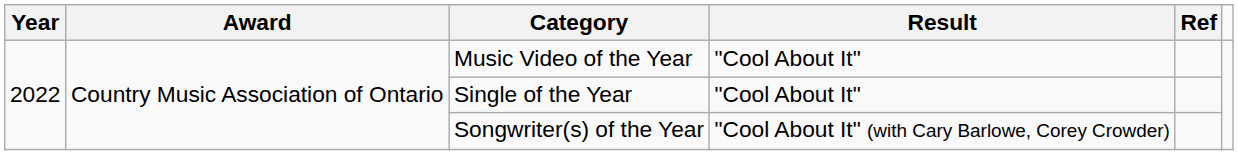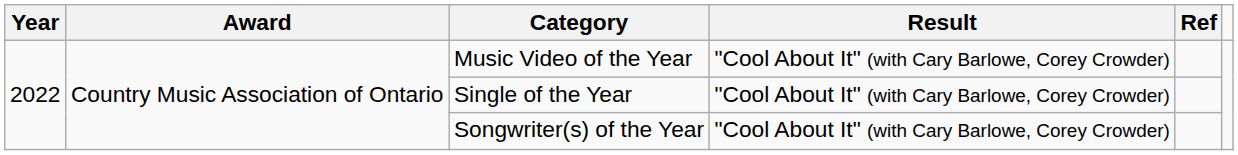Music Video of the Year | Result: "Cool About It" -> "Cool About It" (with Cary Barlowe, Corey Crowder)
Single of the Year | Result: "Cool About It" -> "Cool About It" (with Cary Barlowe, Corey Crowder)
